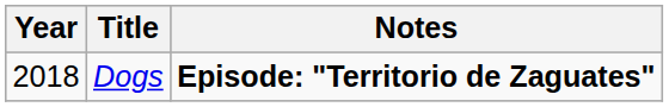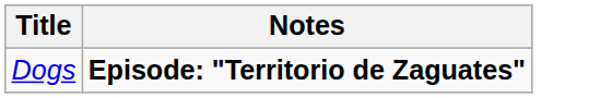- column: Year | 2018
